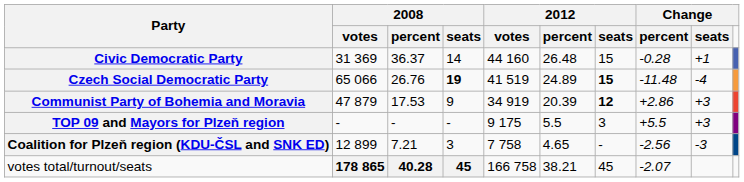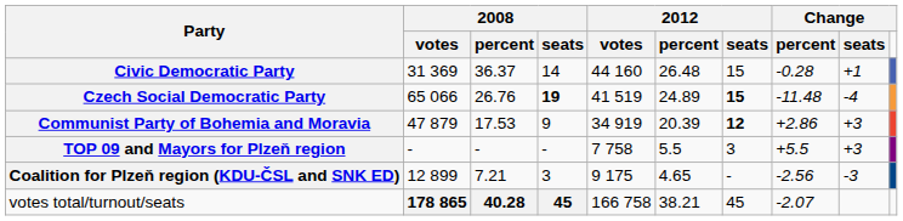TOP 09 and Mayors for Plzeň region | column 5: 9 175 -> 7 758
Coalition for Plzeň region (KDU-ČSL and SNK ED) | column 5: 7 758 -> 9 175
